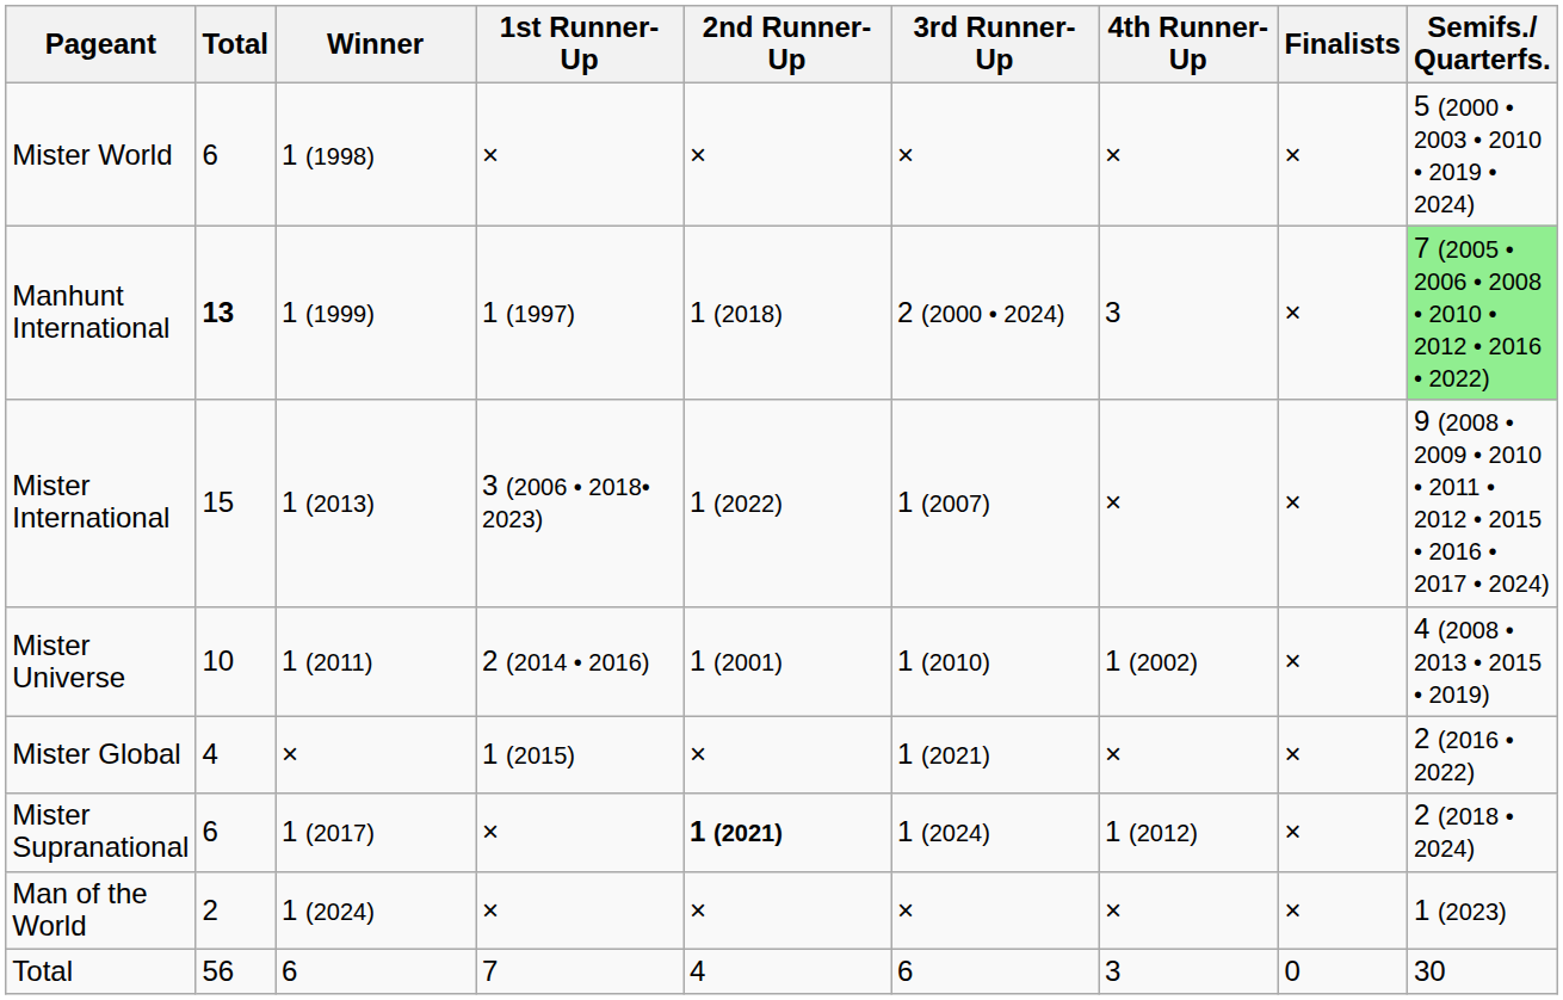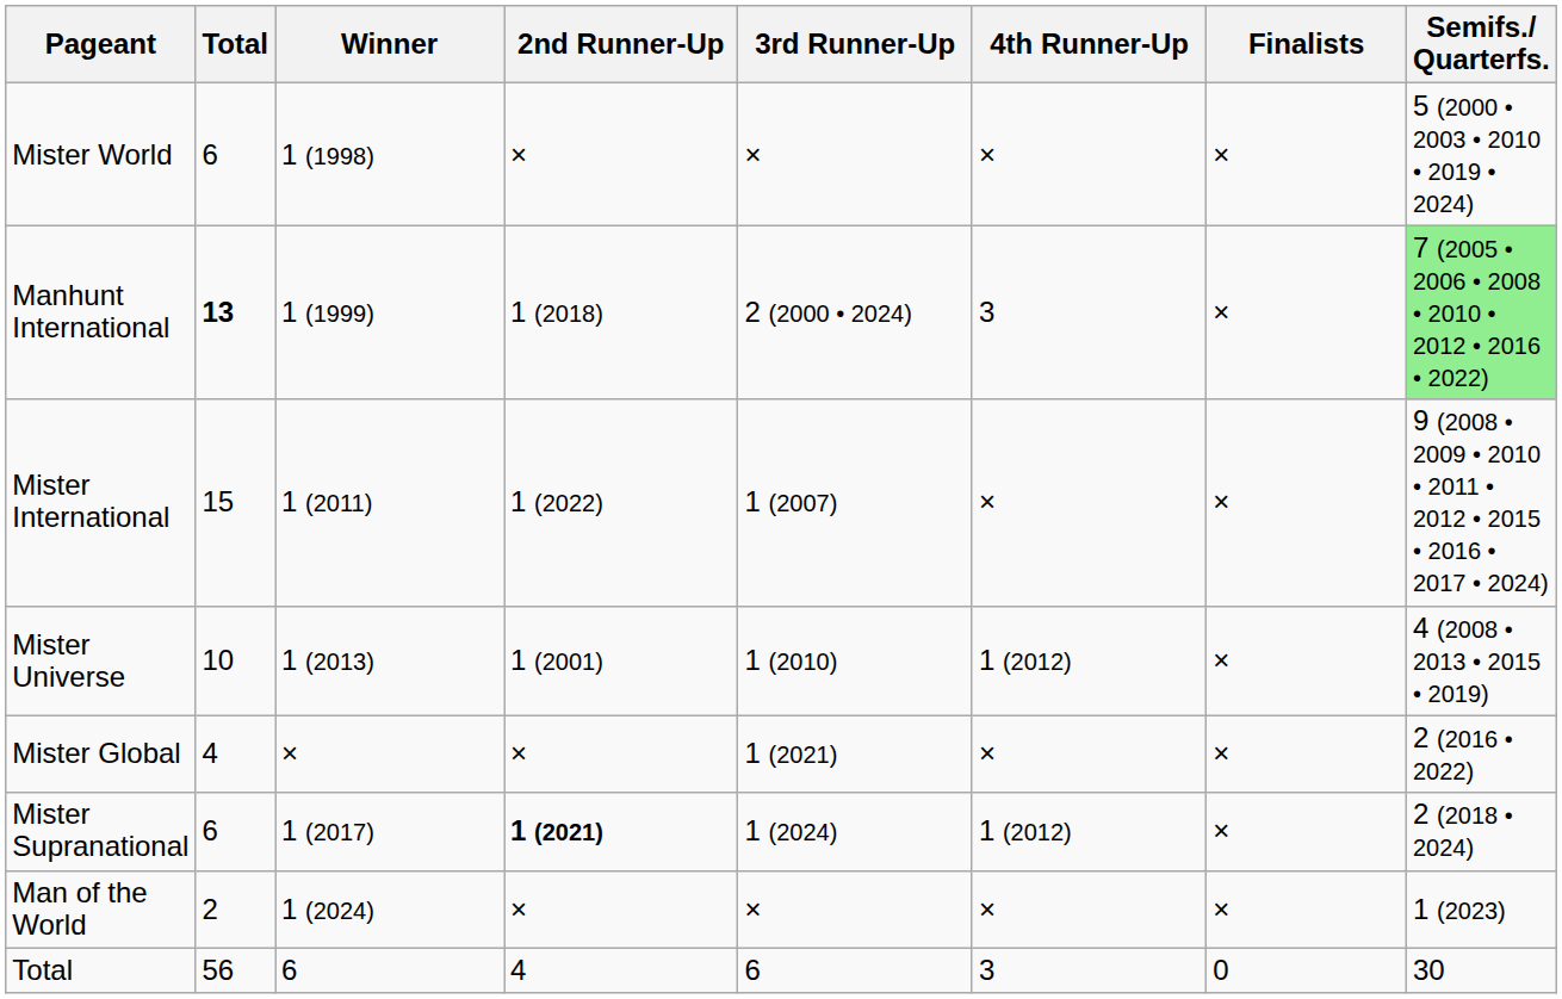- column: 1st Runner-Up | × | 1 (1997) | 3 (2006 • 2018• 2023) | 2 (2014 • 2016) | 1 (2015) | × | × | 7
Mister International | Winner: 1 (2013) -> 1 (2011)
Mister Universe | Winner: 1 (2011) -> 1 (2013)
Mister Universe | 4th Runner-Up: 1 (2002) -> 1 (2012)
